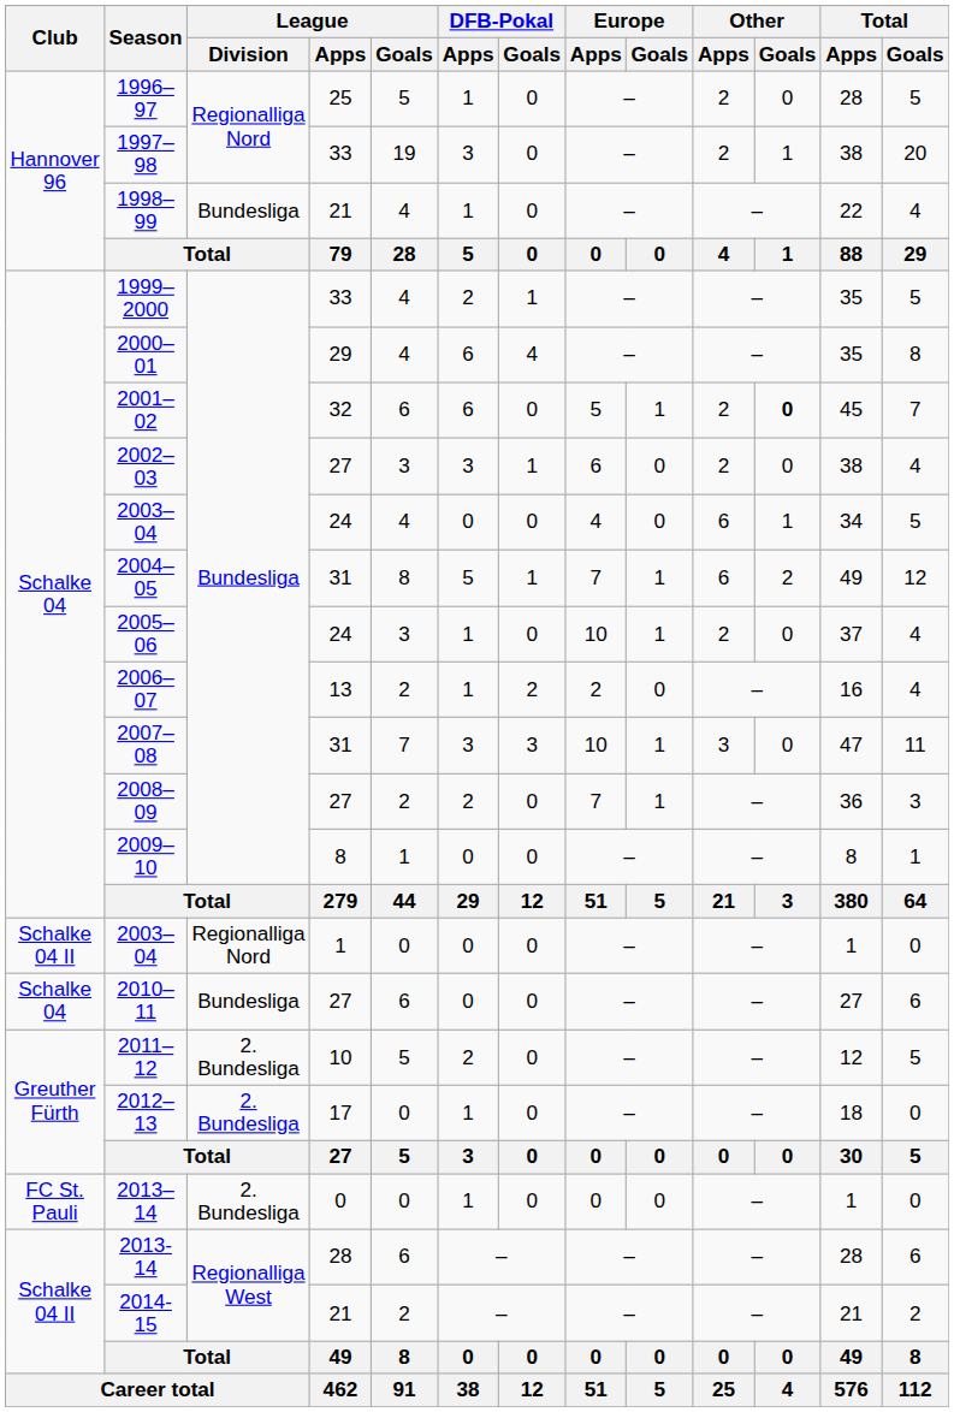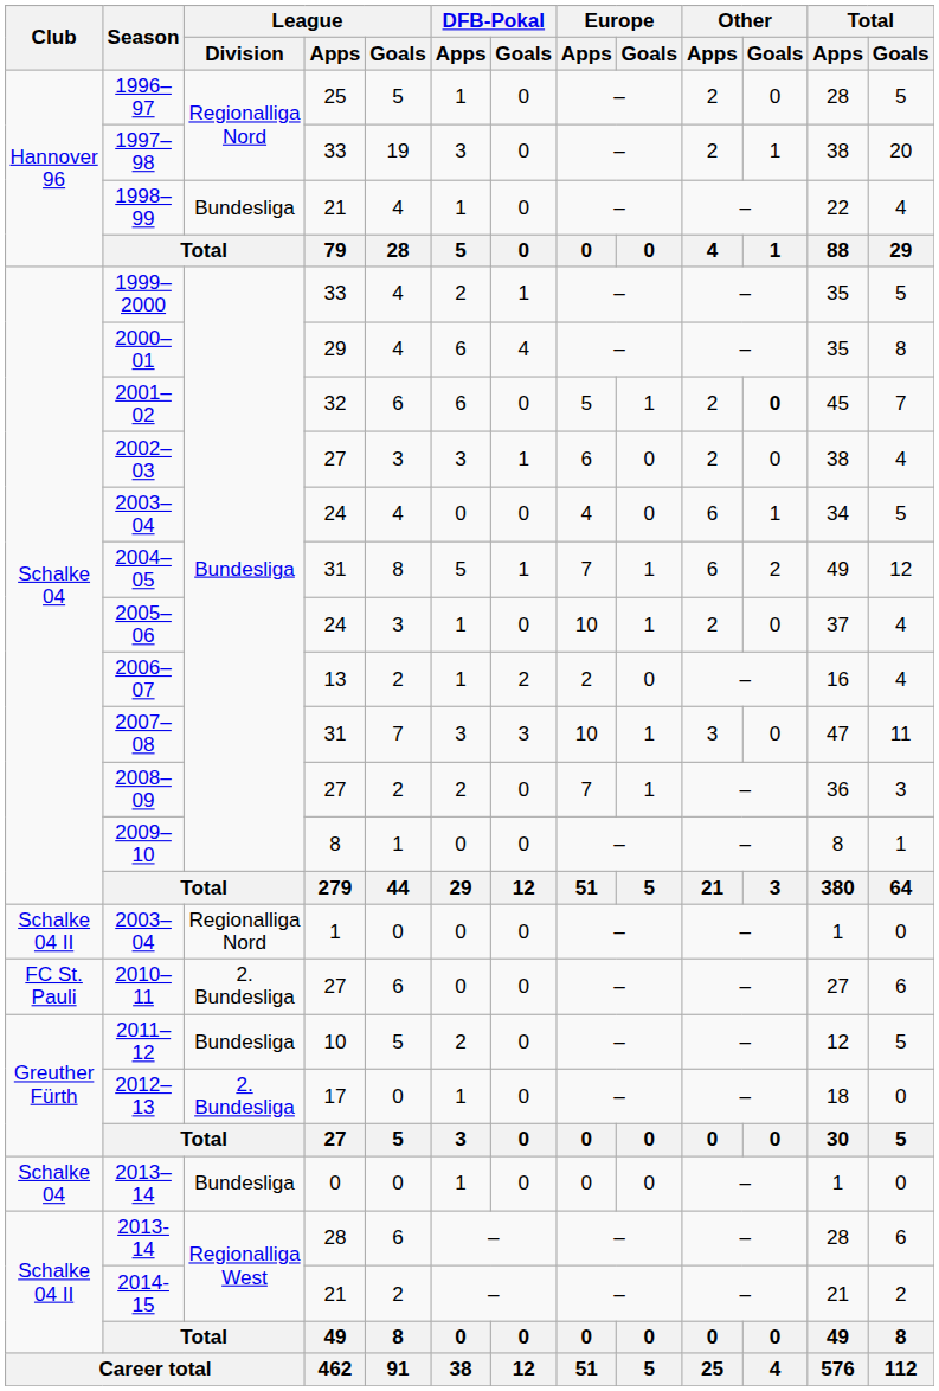2010–11 | Club: Schalke 04 -> FC St. Pauli
2010–11 | League / Division: Bundesliga -> 2. Bundesliga
2011–12 | League / Division: 2. Bundesliga -> Bundesliga
2013–14 | Club: FC St. Pauli -> Schalke 04
2013–14 | League / Division: 2. Bundesliga -> Bundesliga
